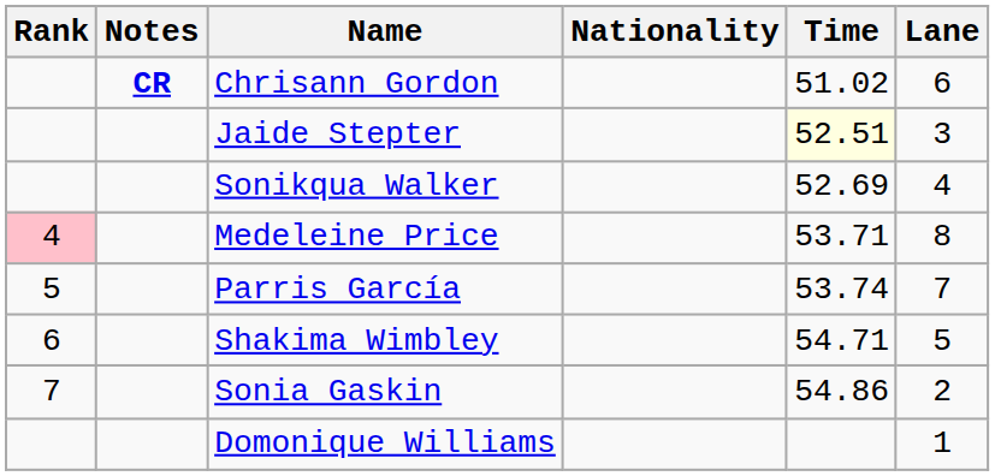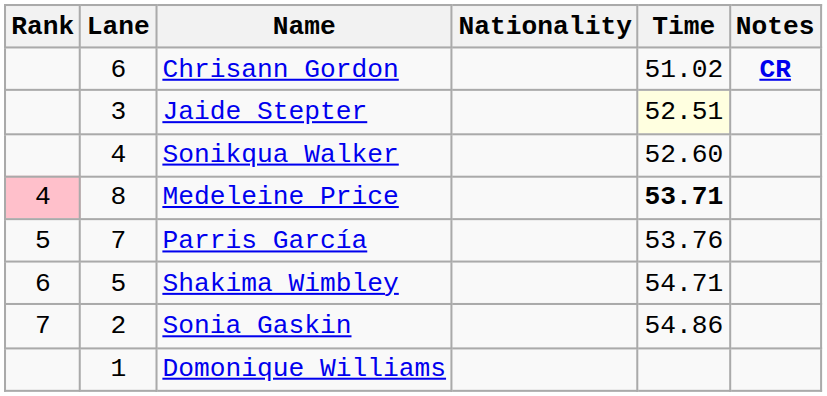columns swapped: Lane <-> Notes
Sonikqua Walker | Time: 52.69 -> 52.60
Medeleine Price | Time: normal -> bold
Parris García | Time: 53.74 -> 53.76
